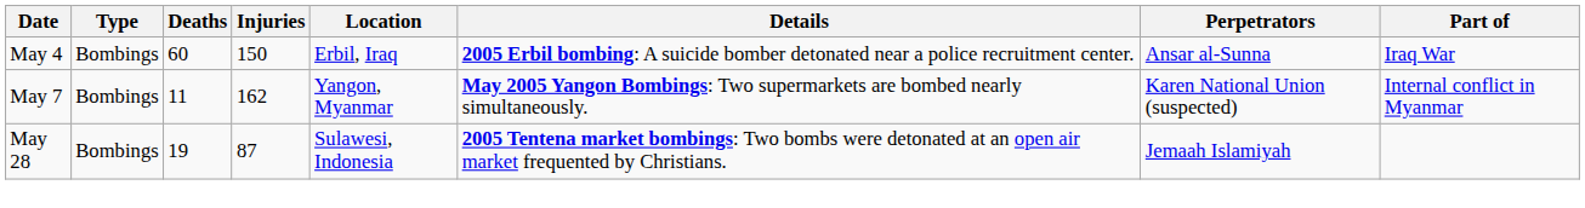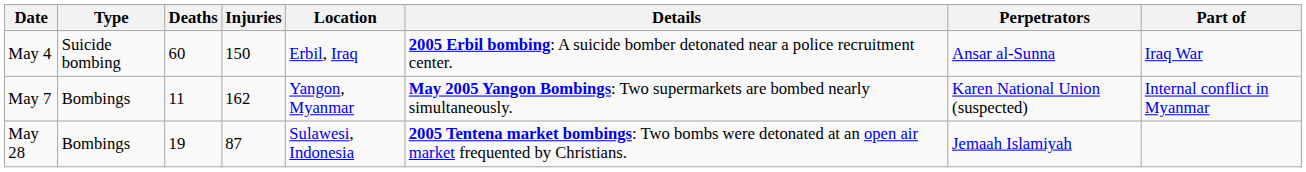May 4 | Type: Bombings -> Suicide bombing
